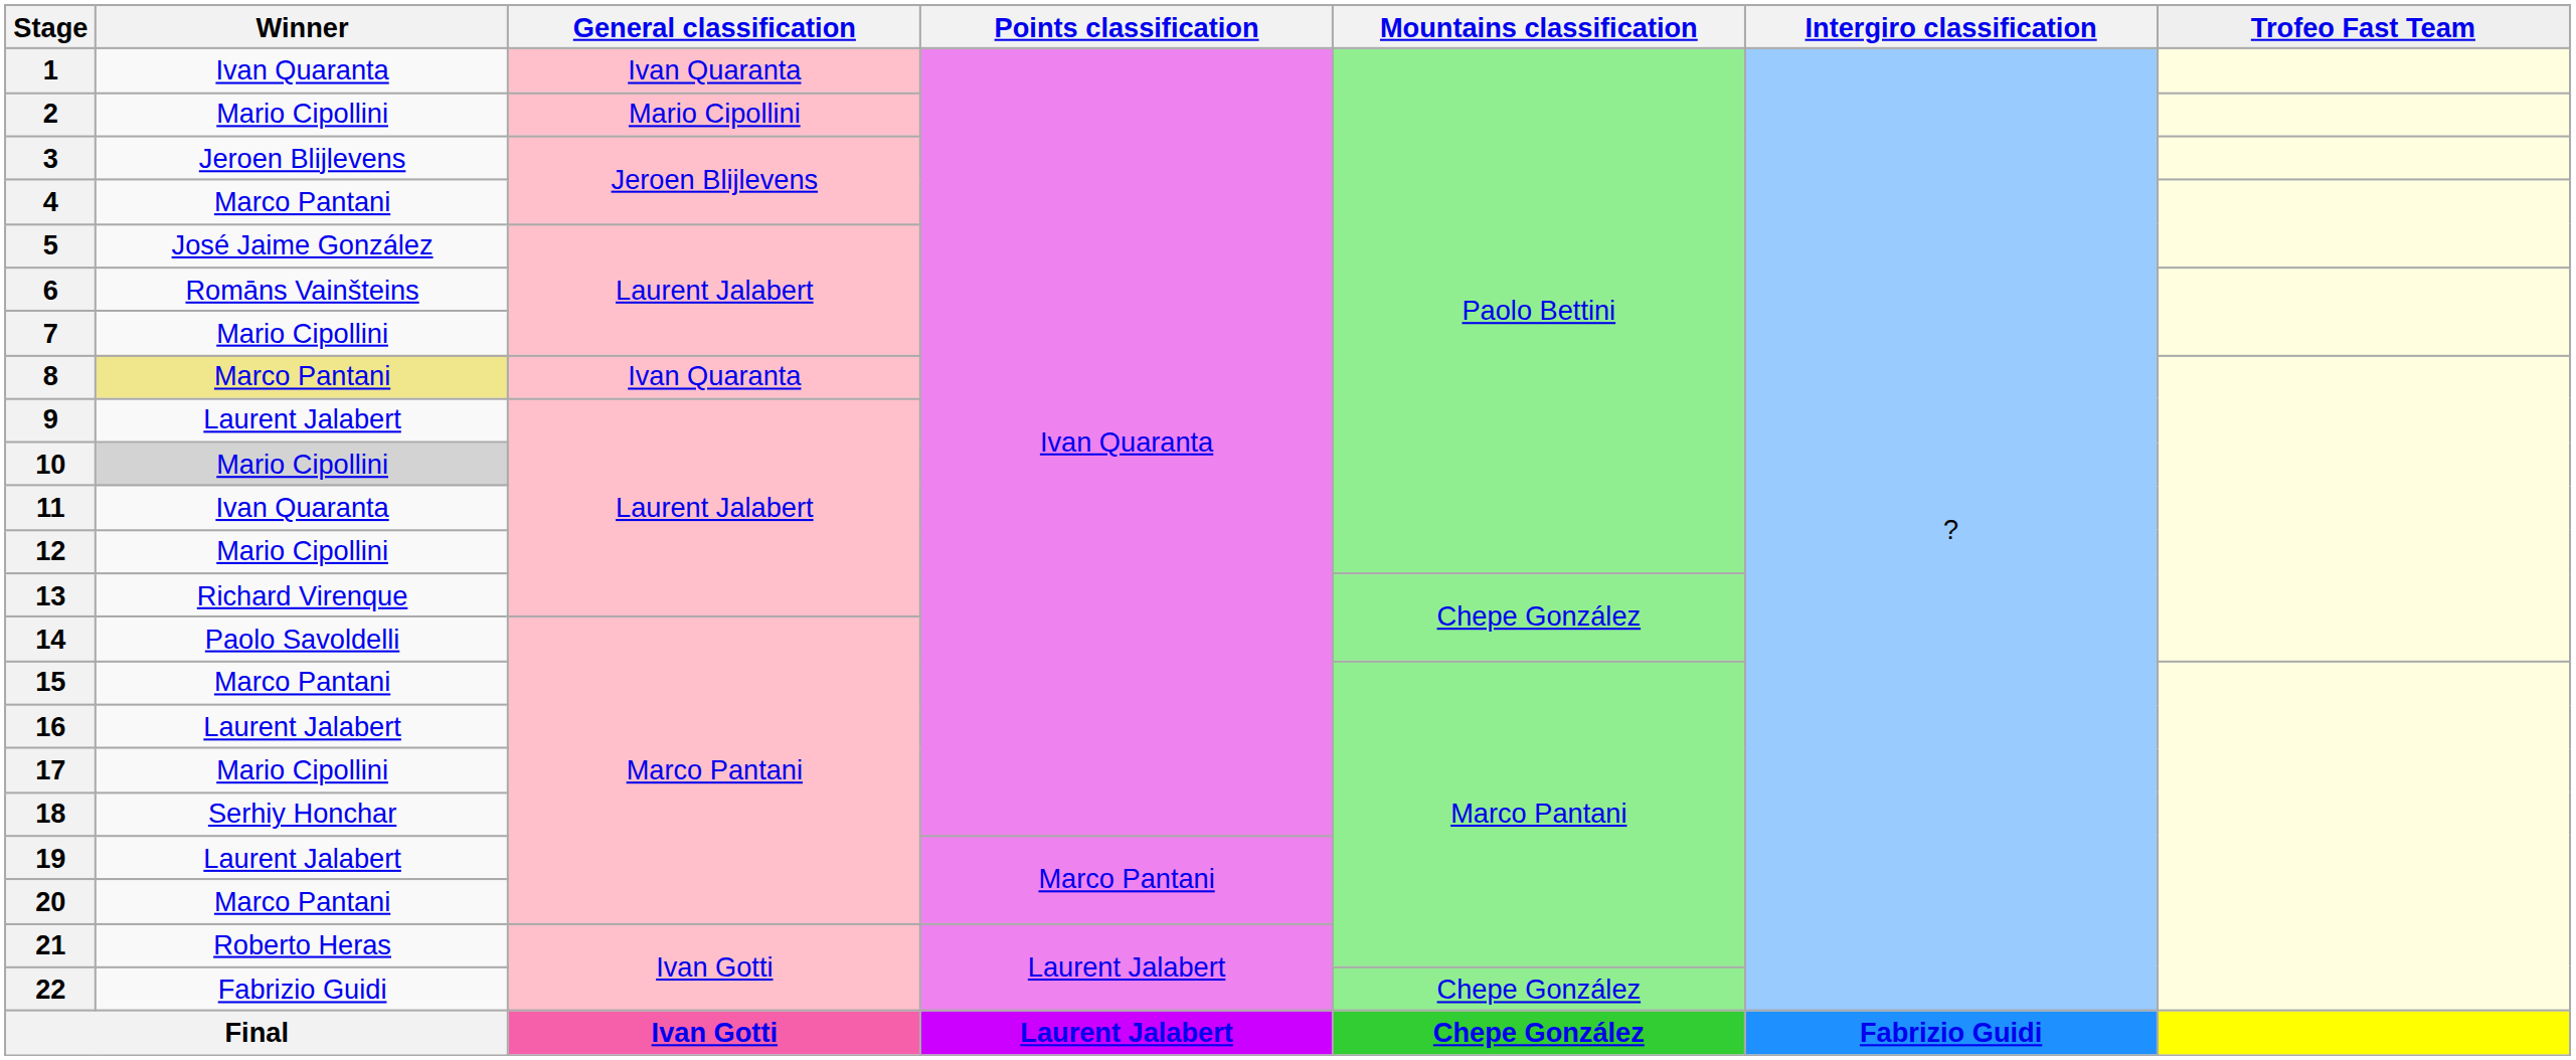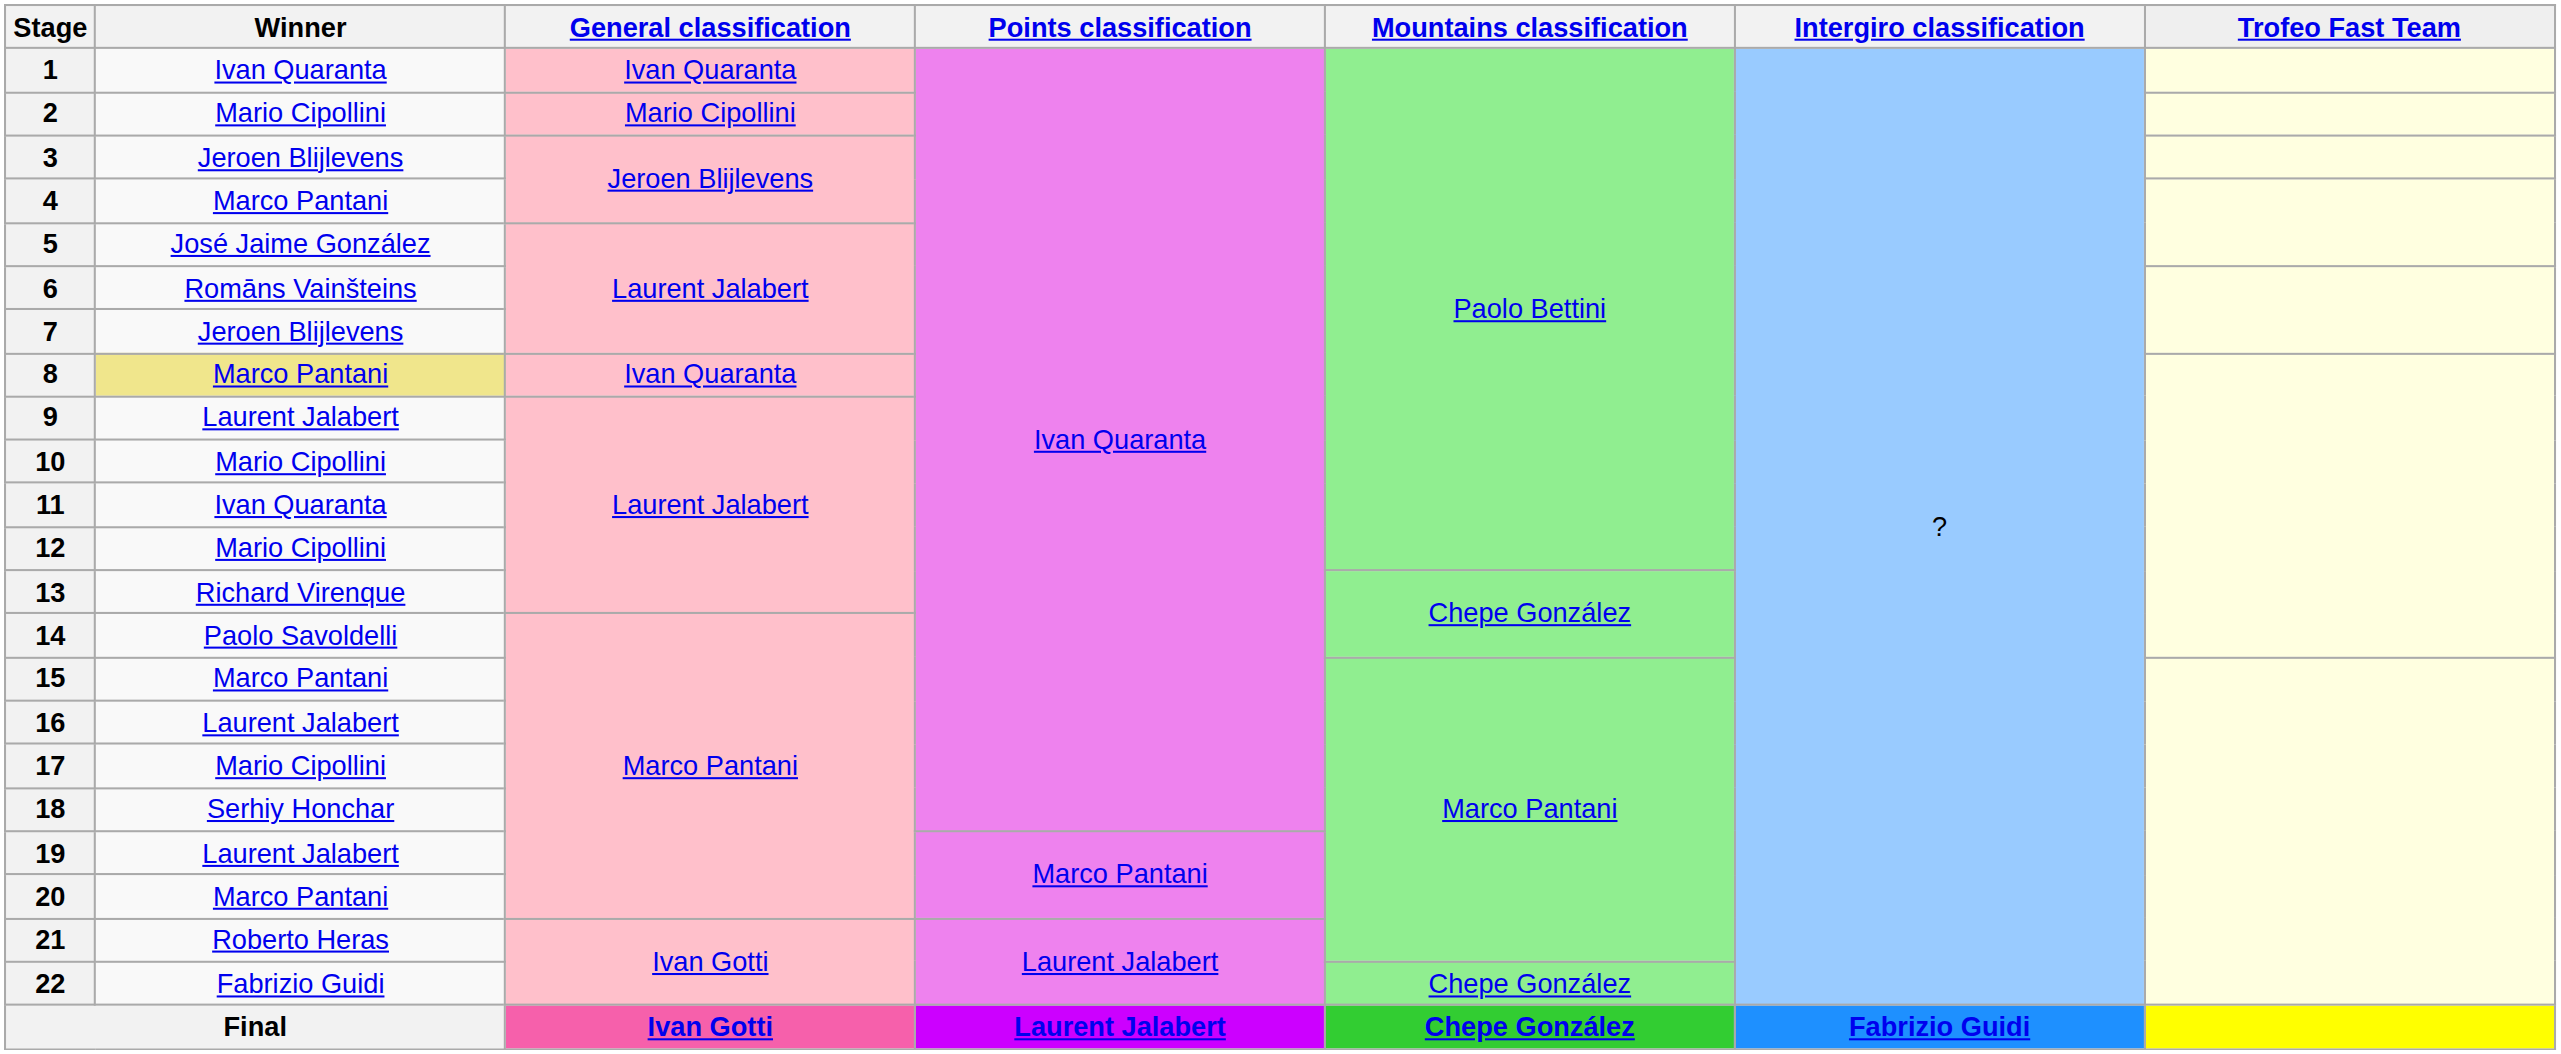7 | Winner: Mario Cipollini -> Jeroen Blijlevens
10 | Winner: lightgrey background -> no background
